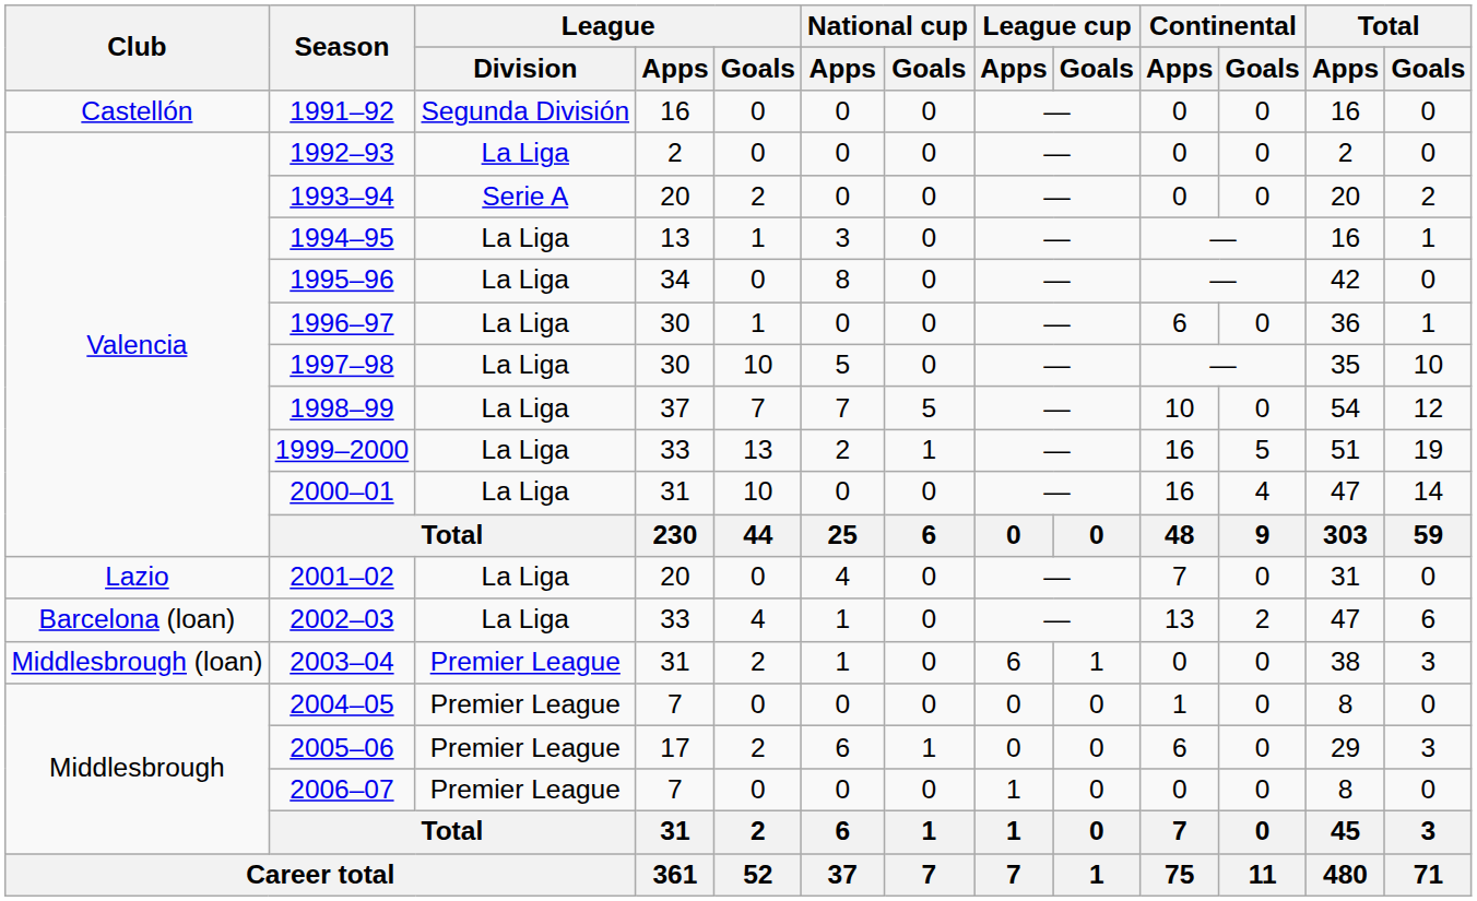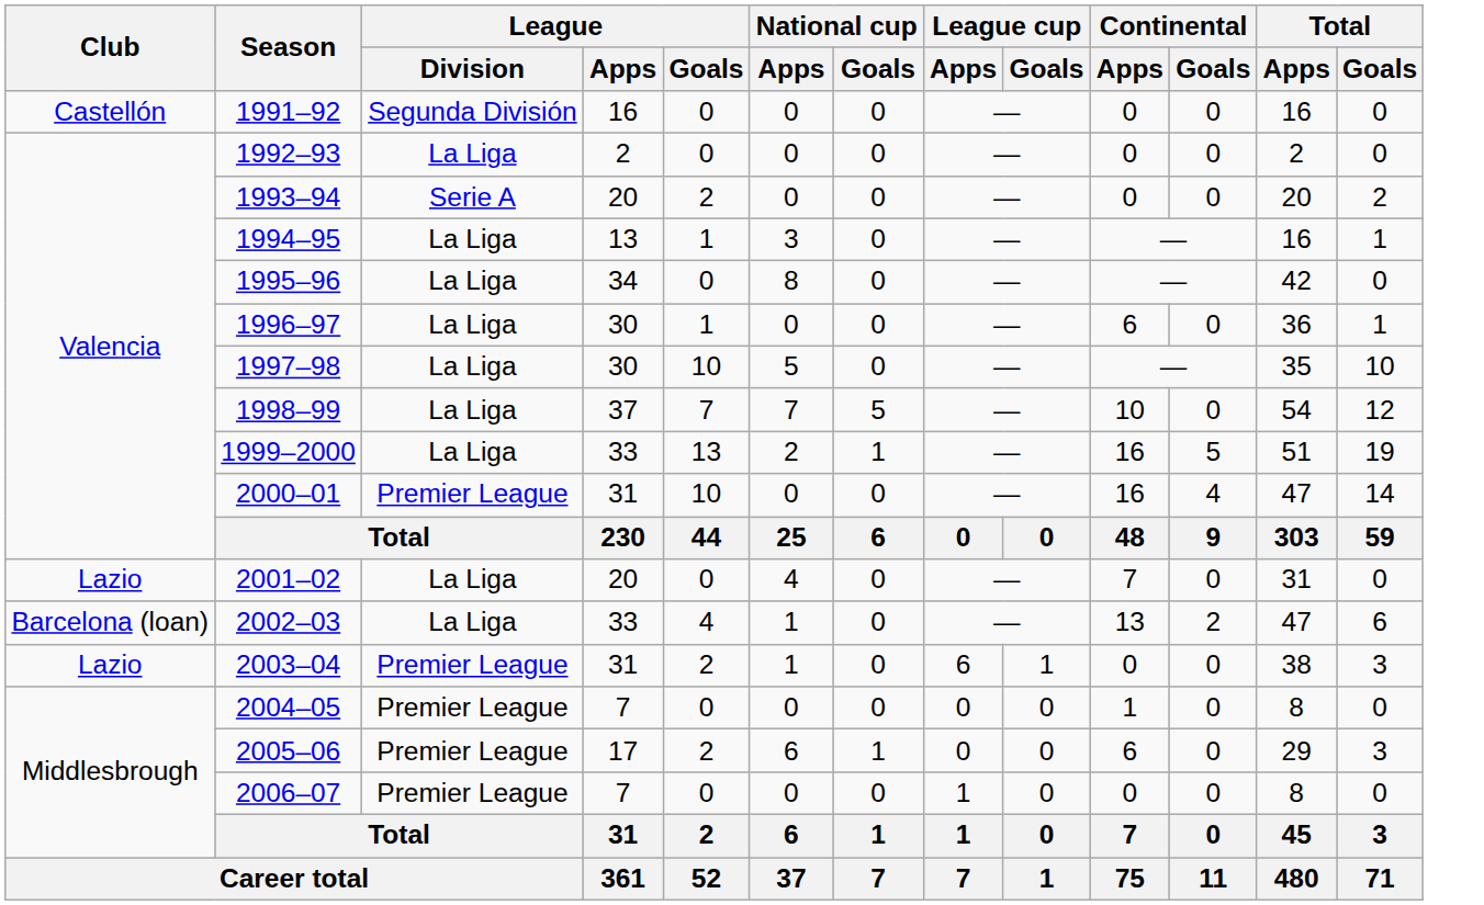2000–01 | League / Division: La Liga -> Premier League
2003–04 | Club: Middlesbrough (loan) -> Lazio
